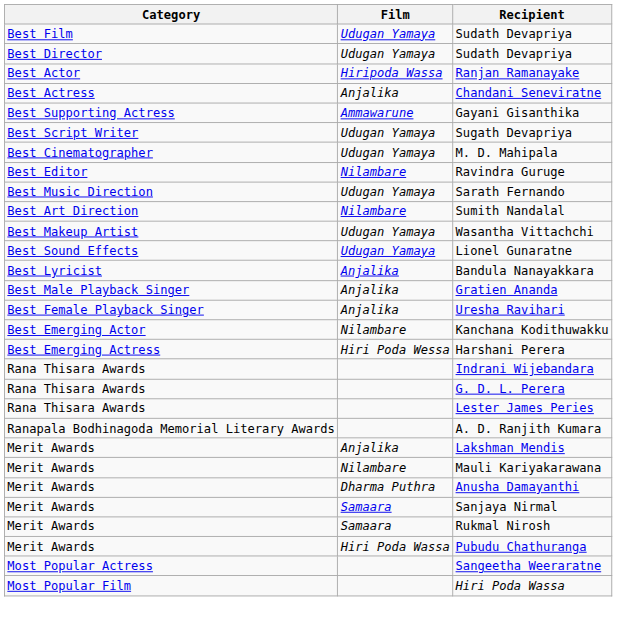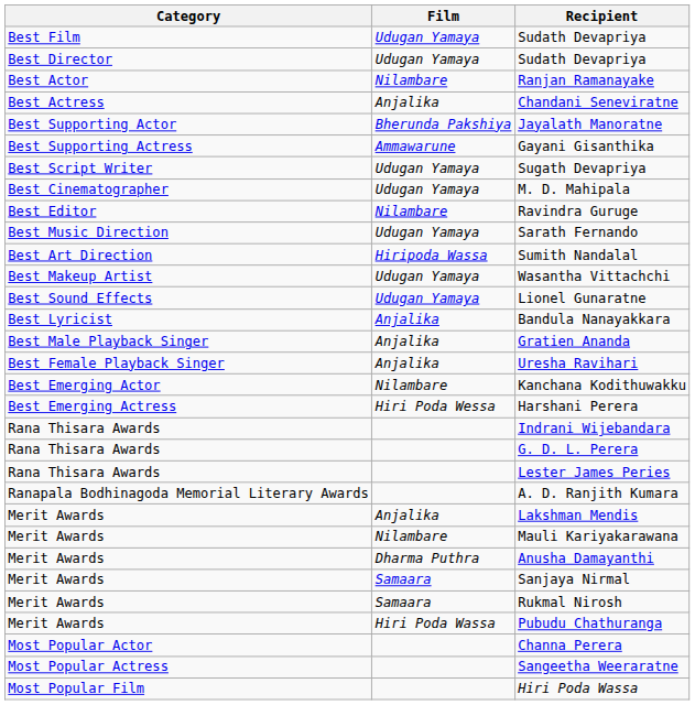Ranjan Ramanayake | Film: Hiripoda Wassa -> Nilambare
+ row: Best Supporting Actor | Bherunda Pakshiya | Jayalath Manoratne
Sumith Nandalal | Film: Nilambare -> Hiripoda Wassa
+ row: Most Popular Actor | Channa Perera
